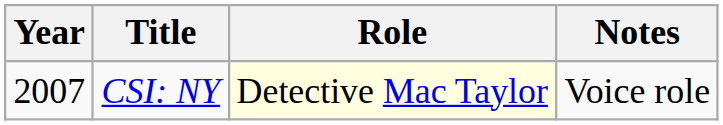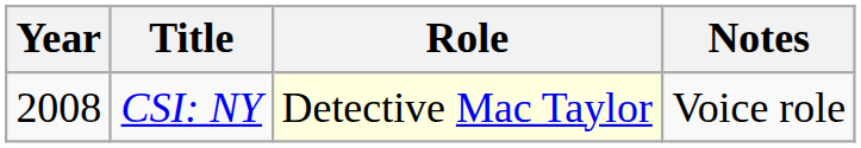CSI: NY | Year: 2007 -> 2008
